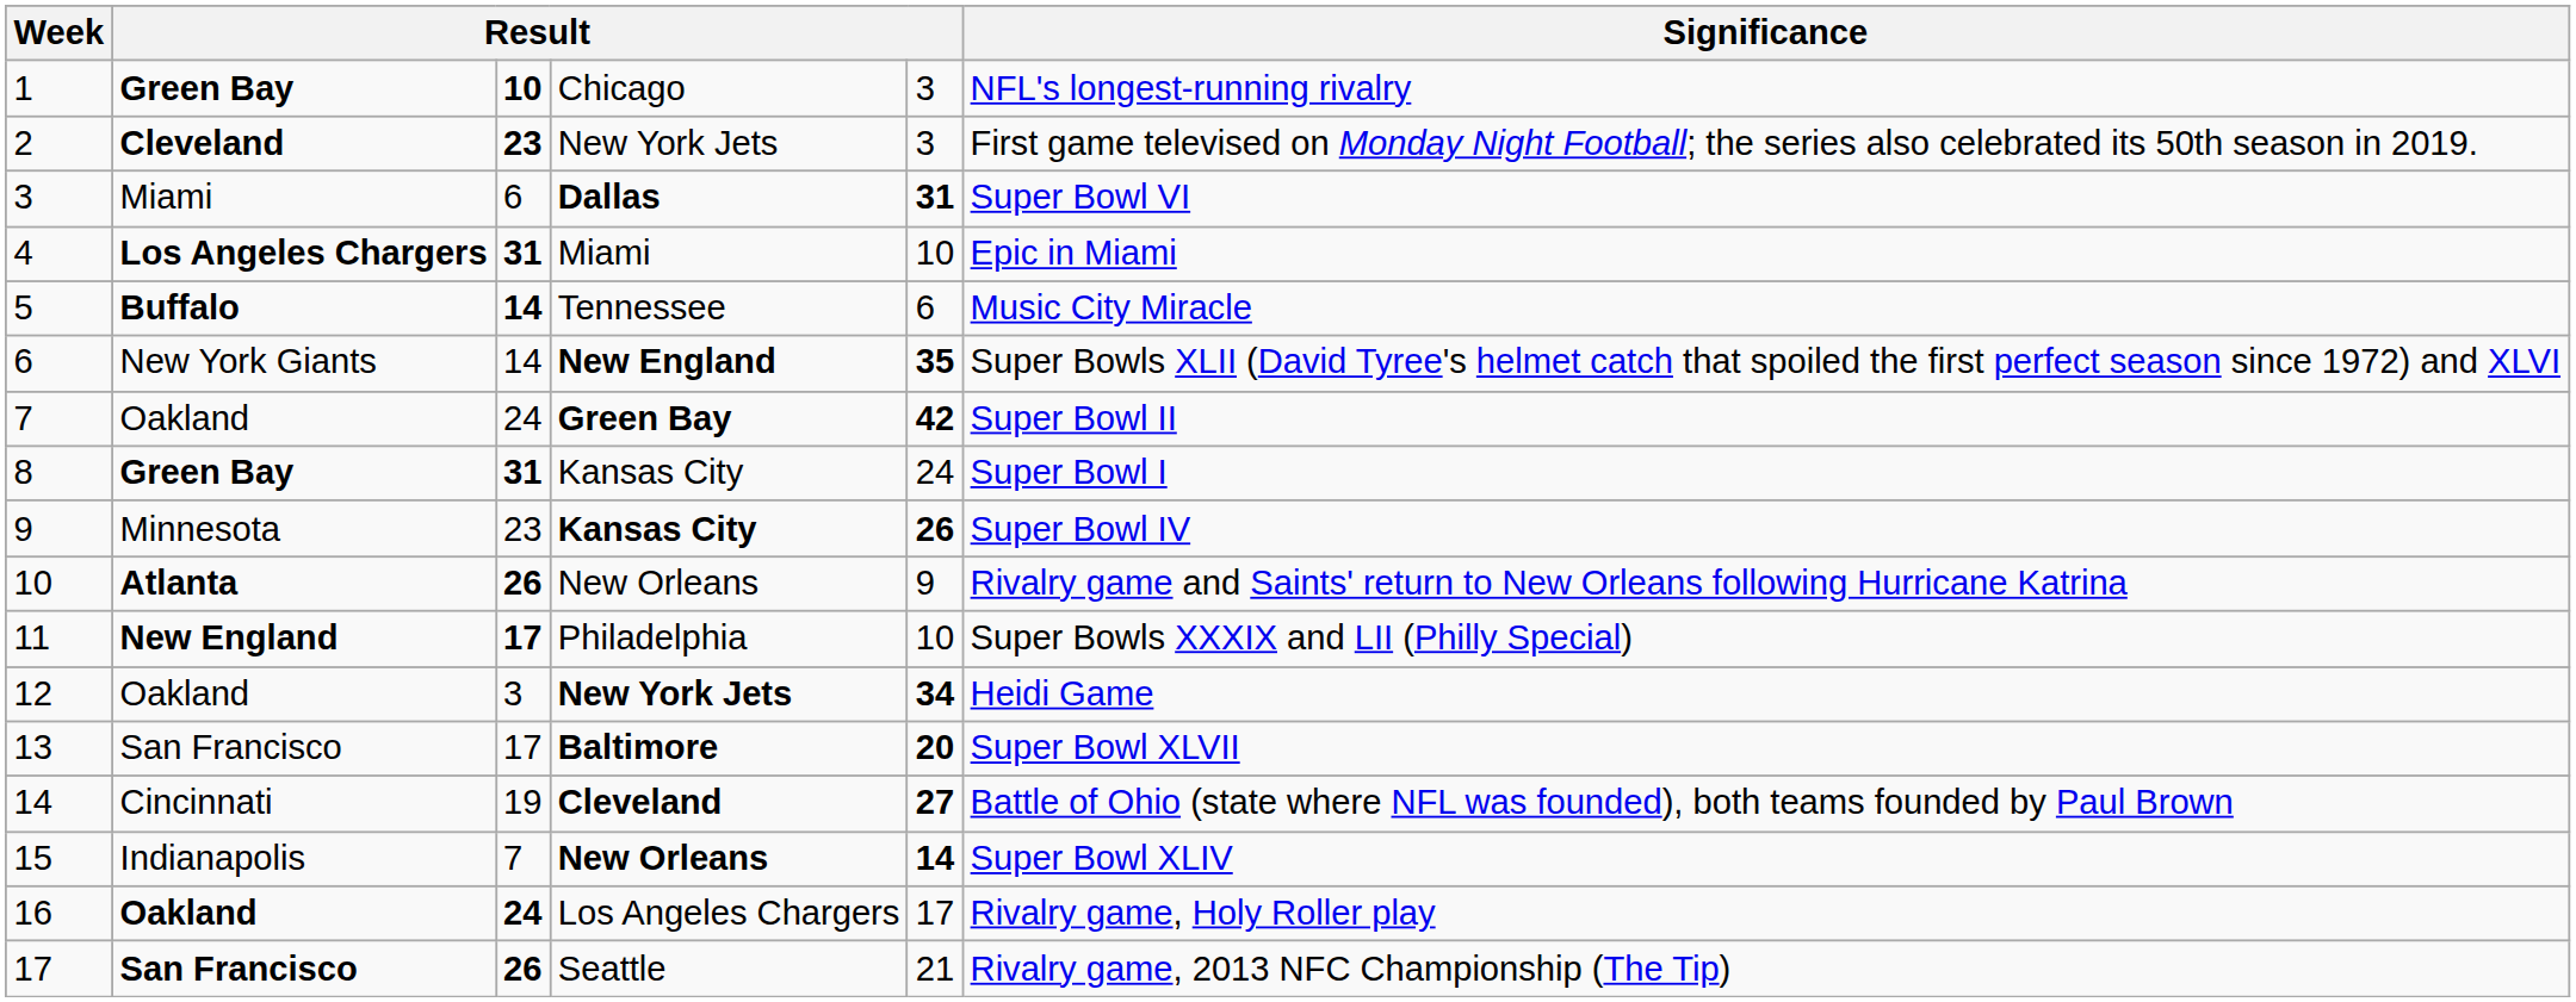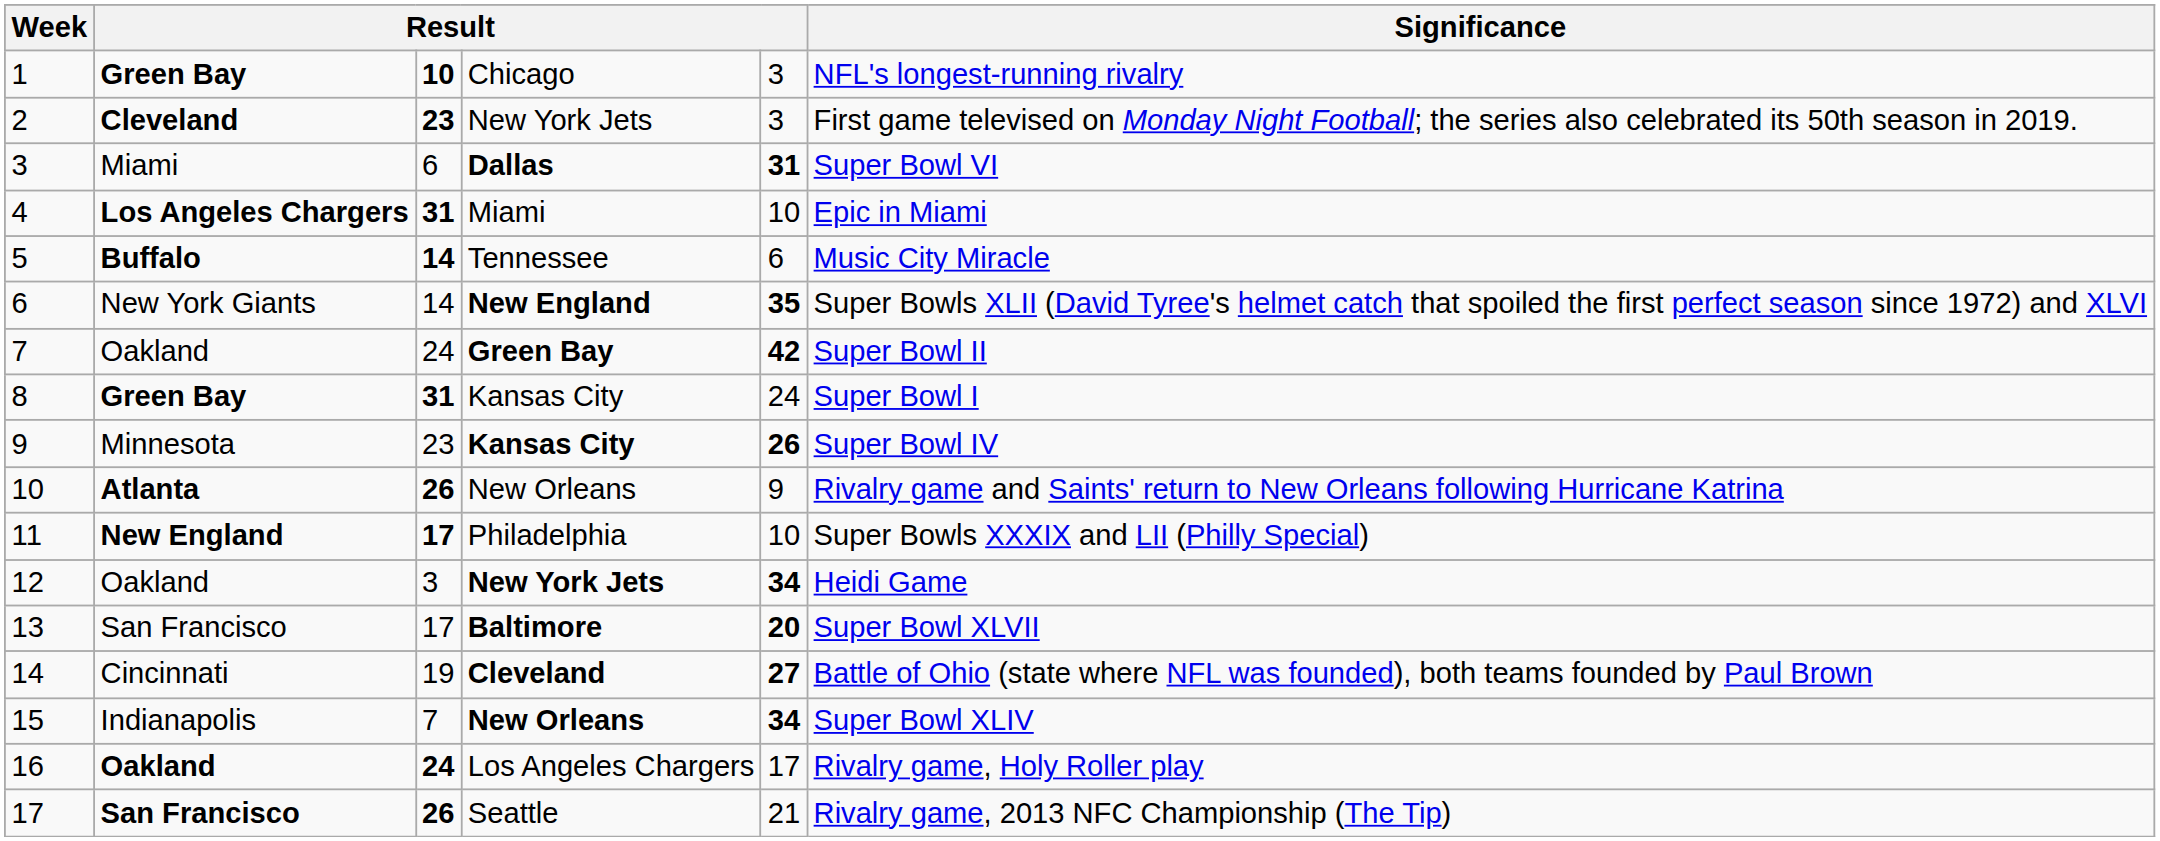15 | column 5: 14 -> 34
